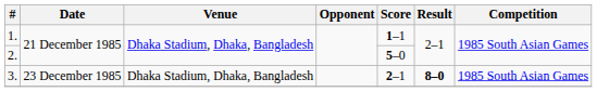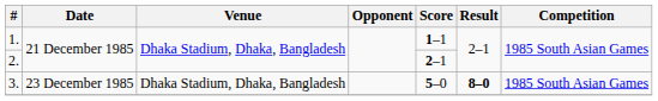2. | Score: 5–0 -> 2–1
3. | Score: 2–1 -> 5–0
